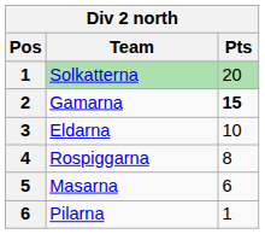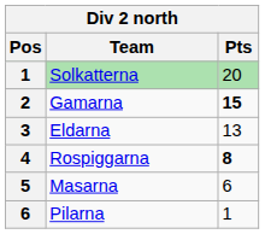Eldarna | Pts: 10 -> 13
Rospiggarna | Pts: normal -> bold
